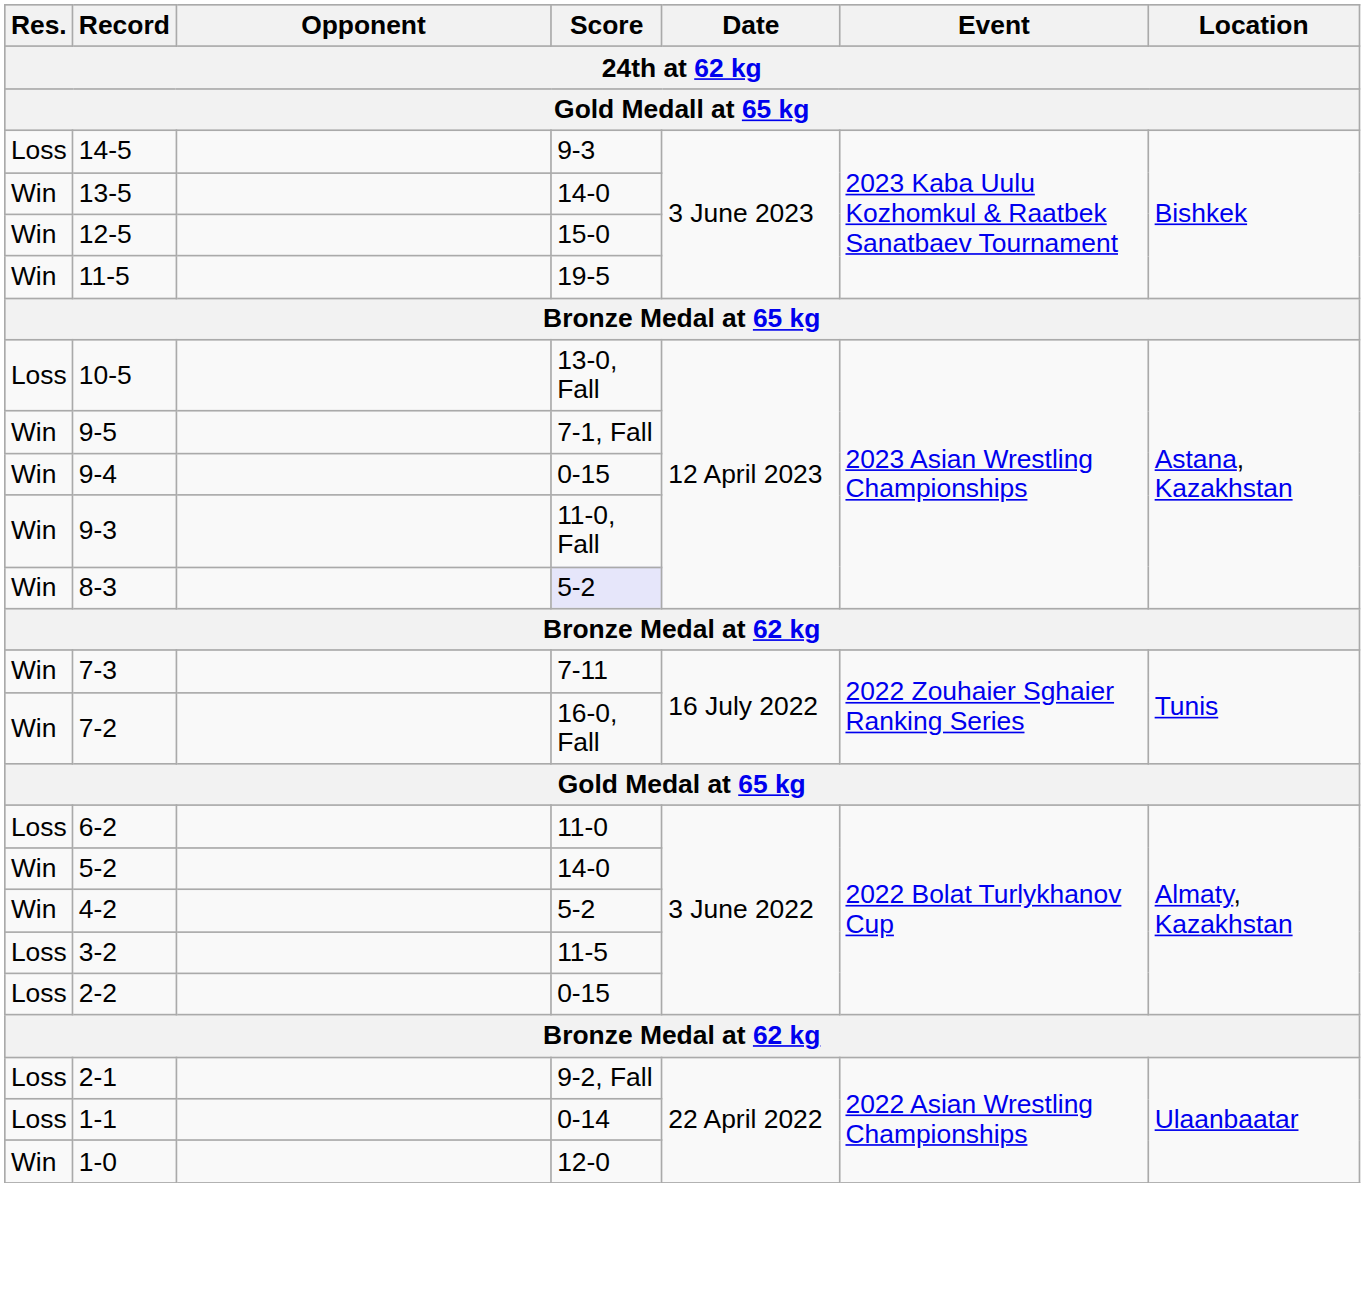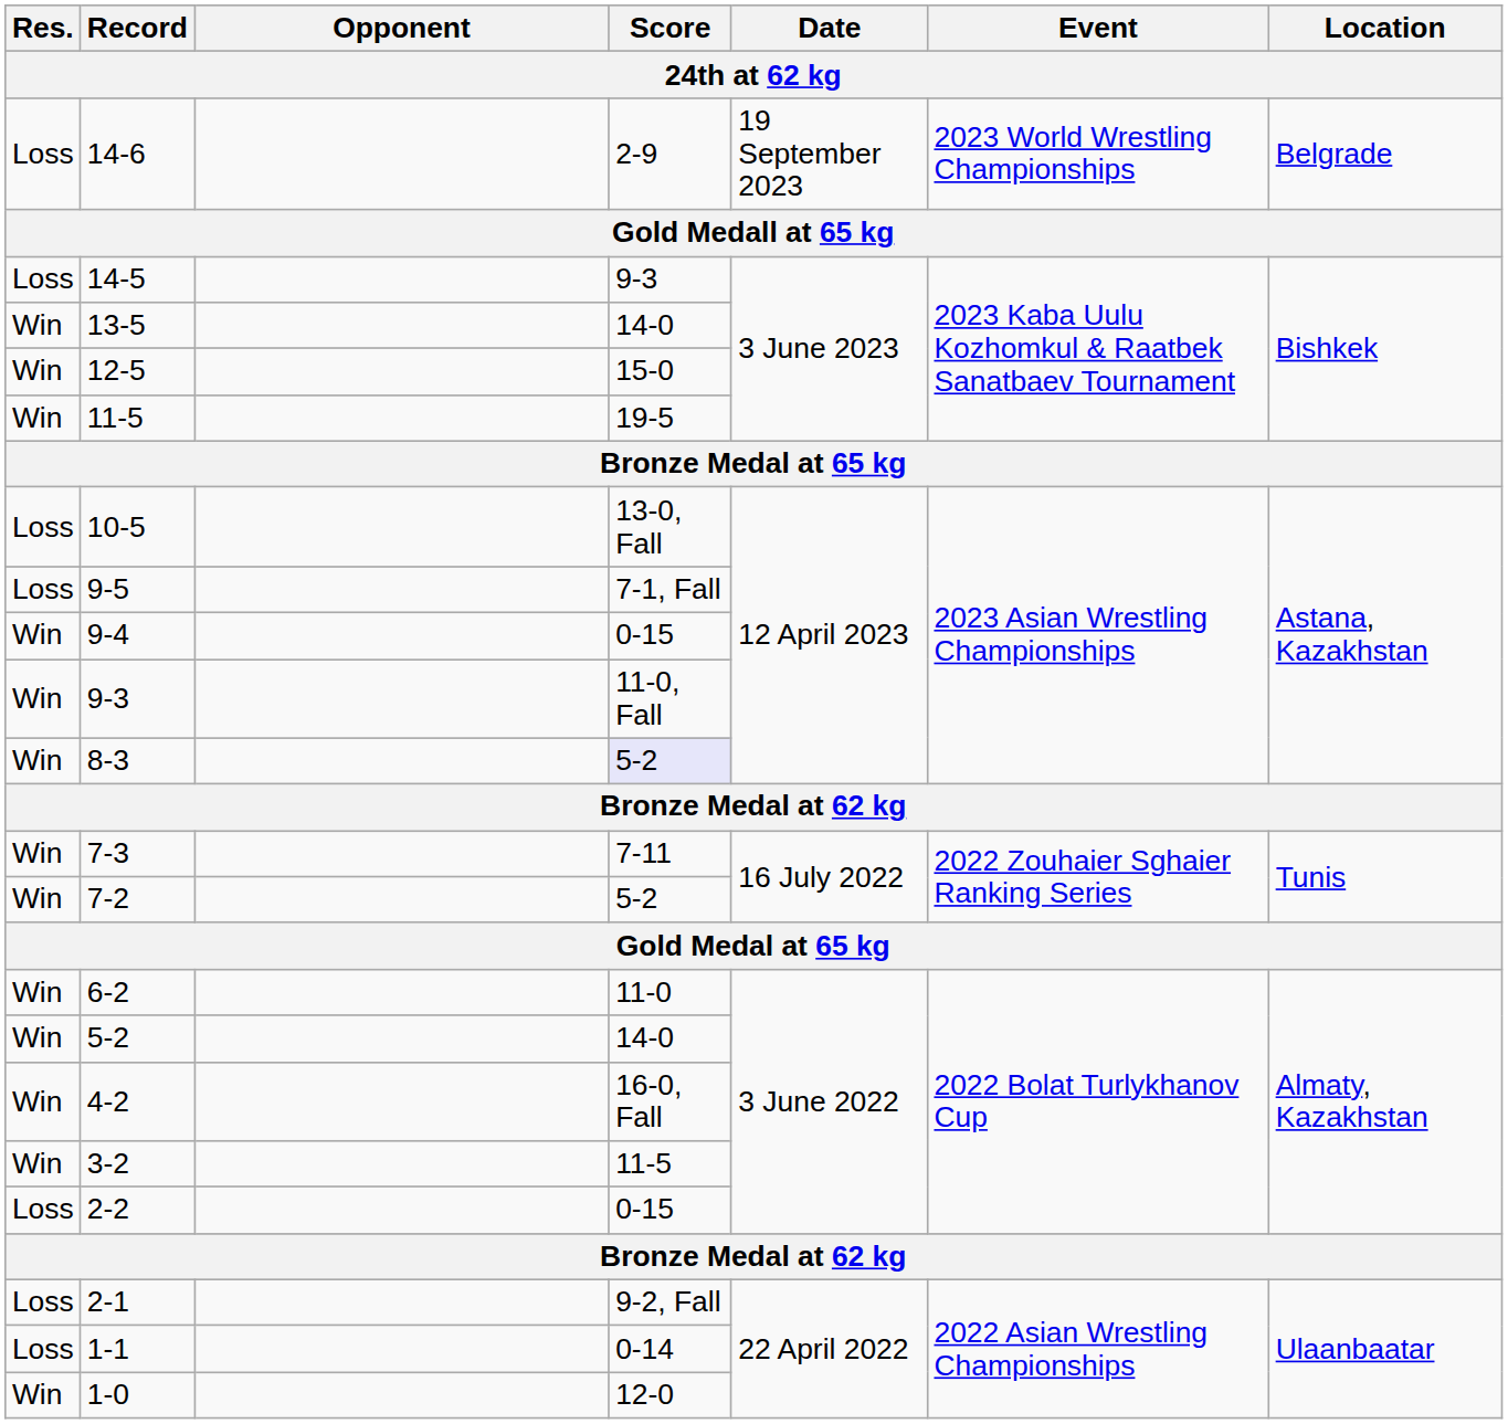+ row: Loss | 14-6 | 2-9 | 19 September 2023 | 2023 World Wrestling Championships | Belgrade
9-5 | Res.: Win -> Loss
7-2 | Score: 16-0, Fall -> 5-2
6-2 | Res.: Loss -> Win
4-2 | Score: 5-2 -> 16-0, Fall
3-2 | Res.: Loss -> Win
